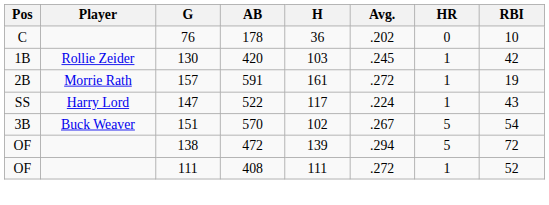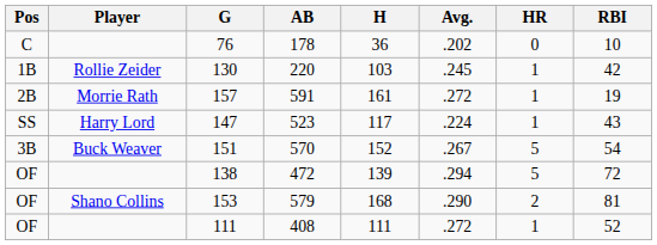130 | AB: 420 -> 220
147 | AB: 522 -> 523
151 | H: 102 -> 152
+ row: OF | Shano Collins | 153 | 579 | 168 | .290 | 2 | 81
